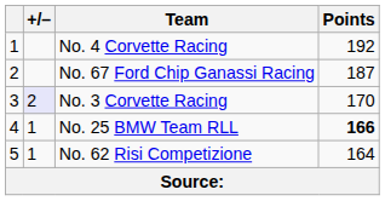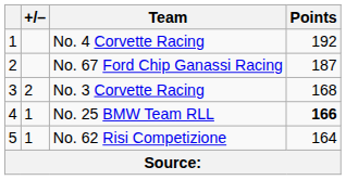No. 3 Corvette Racing | +/–: lavender background -> no background
No. 3 Corvette Racing | Points: 170 -> 168
